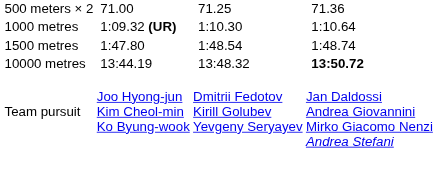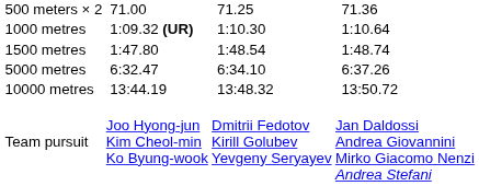+ row: 5000 metres | 6:32.47 | 6:34.10 | 6:37.26
10000 metres | column 7: bold -> normal
